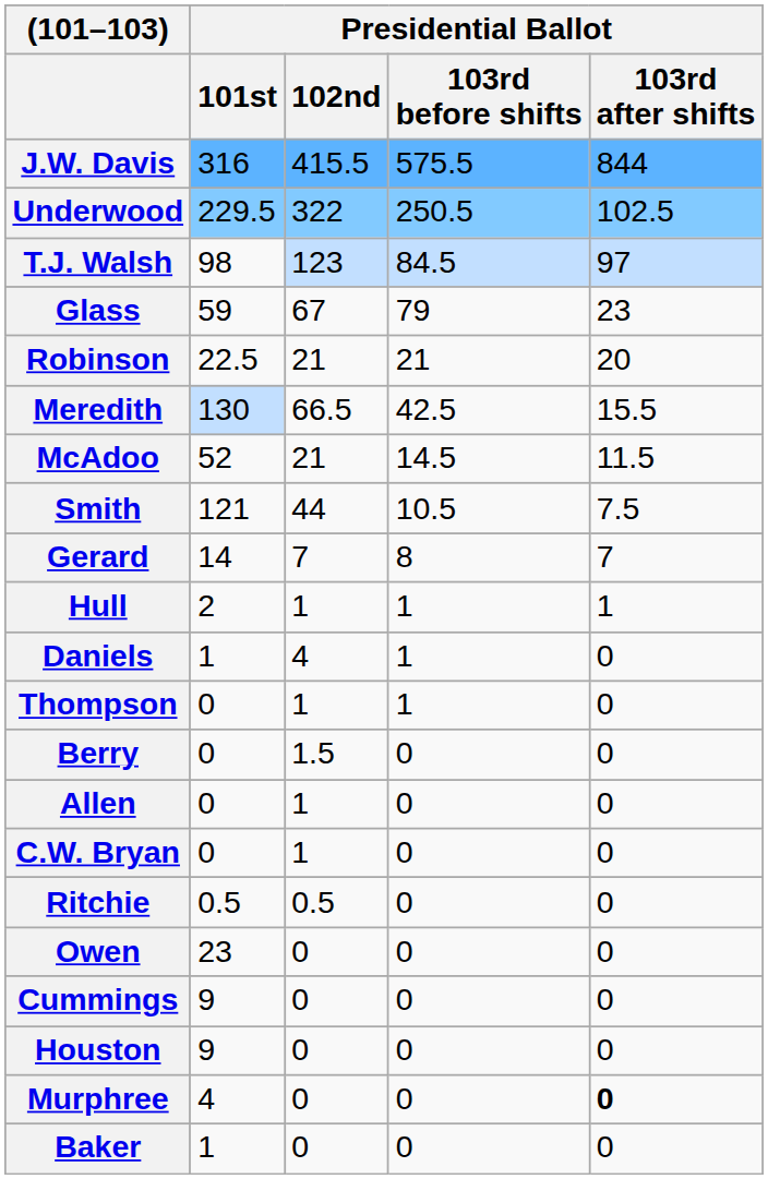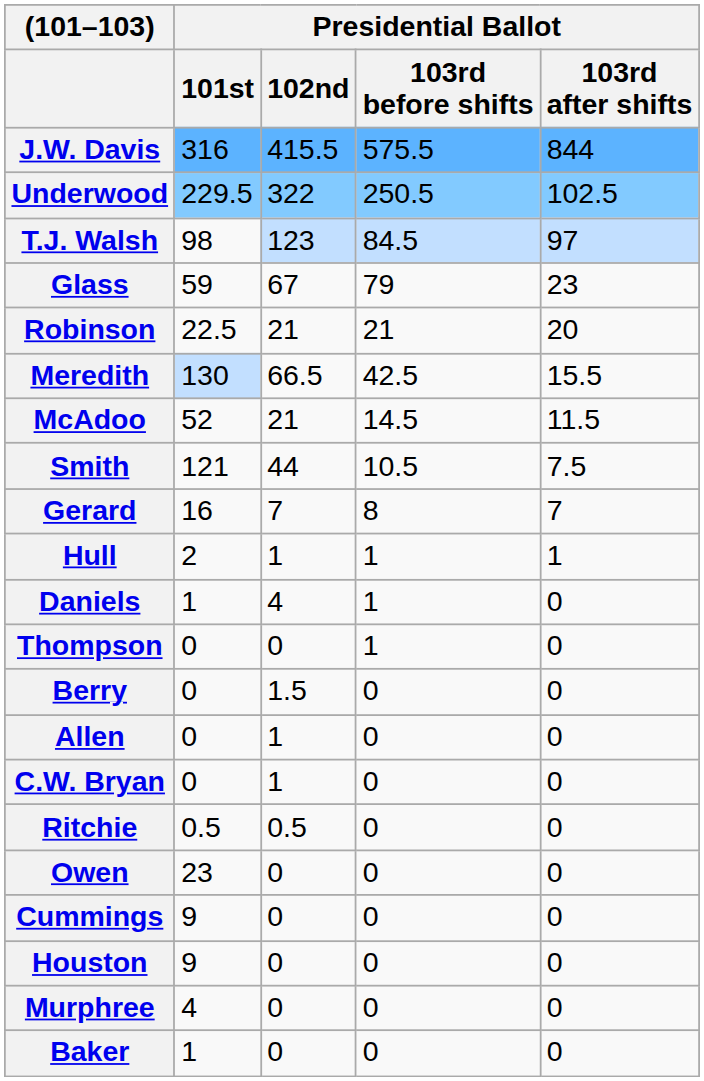Gerard | Presidential Ballot / 101st: 14 -> 16
Thompson | Presidential Ballot / 102nd: 1 -> 0
Murphree | Presidential Ballot / 103rd after shifts: bold -> normal
